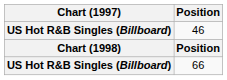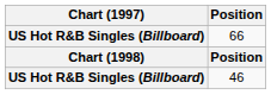rows swapped: 46 <-> 66
